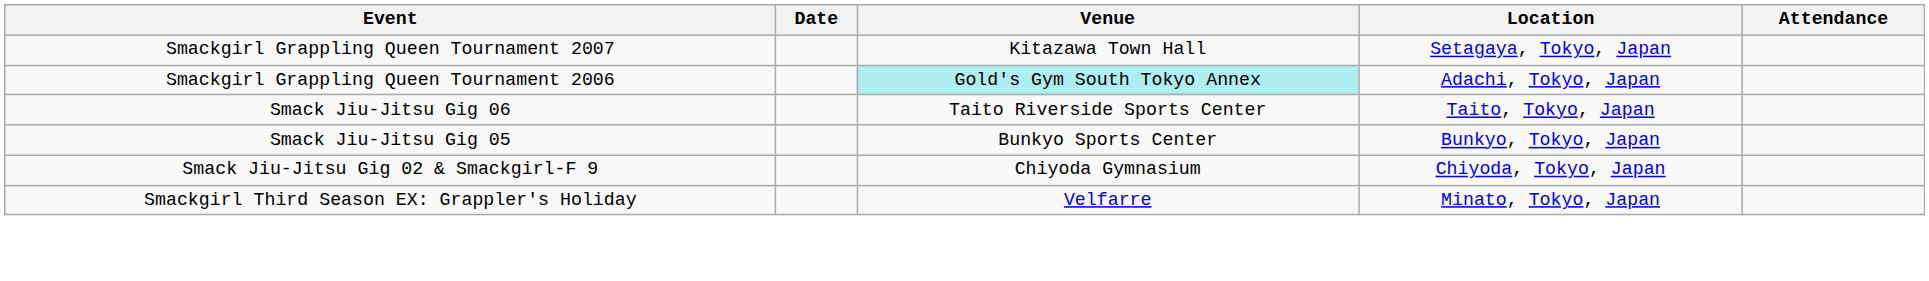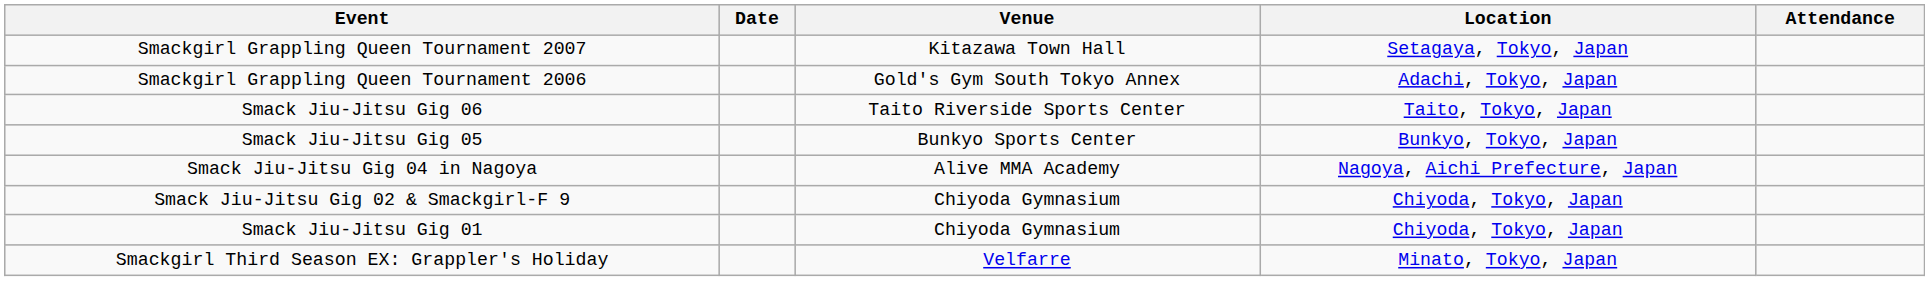Smackgirl Grappling Queen Tournament 2006 | Venue: paleturquoise background -> no background
+ row: Smack Jiu-Jitsu Gig 04 in Nagoya | Alive MMA Academy | Nagoya, Aichi Prefecture, Japan
+ row: Smack Jiu-Jitsu Gig 01 | Chiyoda Gymnasium | Chiyoda, Tokyo, Japan
